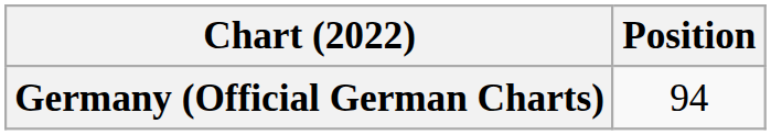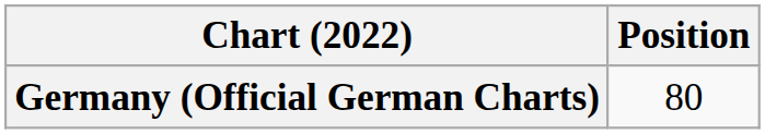Germany (Official German Charts) | Position: 94 -> 80
